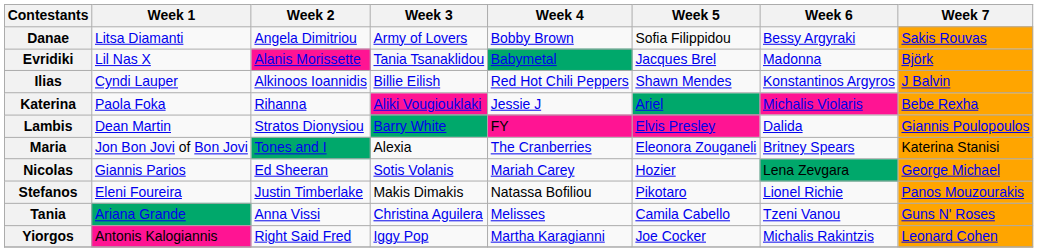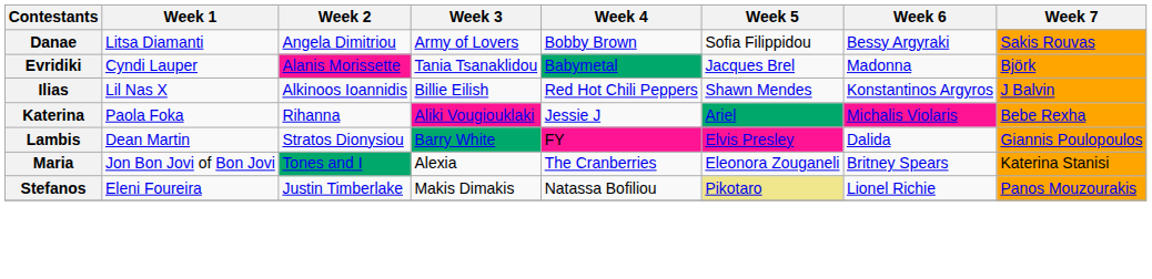Evridiki | Week 1: Lil Nas X -> Cyndi Lauper
Ilias | Week 1: Cyndi Lauper -> Lil Nas X
- row: Nicolas | Giannis Parios | Ed Sheeran | Sotis Volanis | Mariah Carey | Hozier | Lena Zevgara | George Michael
Stefanos | Week 5: no background -> khaki background
- row: Tania | Ariana Grande | Anna Vissi | Christina Aguilera | Melisses | Camila Cabello | Tzeni Vanou | Guns N' Roses
- row: Yiorgos | Antonis Kalogiannis | Right Said Fred | Iggy Pop | Martha Karagianni | Joe Cocker | Michalis Rakintzis | Leonard Cohen
